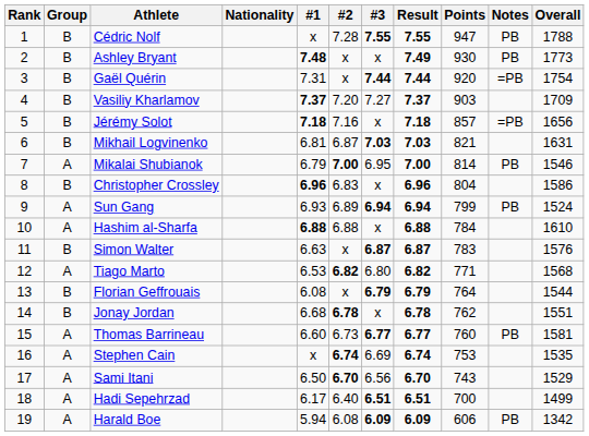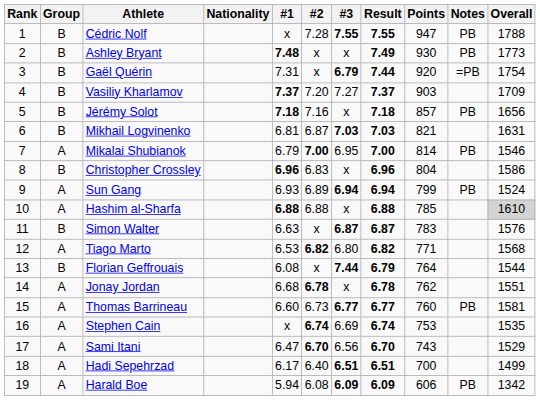Gaël Quérin | #3: 7.44 -> 6.79
Jérémy Solot | Notes: =PB -> PB
Hashim al-Sharfa | Points: 784 -> 785
Hashim al-Sharfa | Overall: no background -> lightgrey background
Florian Geffrouais | #3: 6.79 -> 7.44
Jonay Jordan | Group: B -> A
Sami Itani | #1: 6.50 -> 6.47
